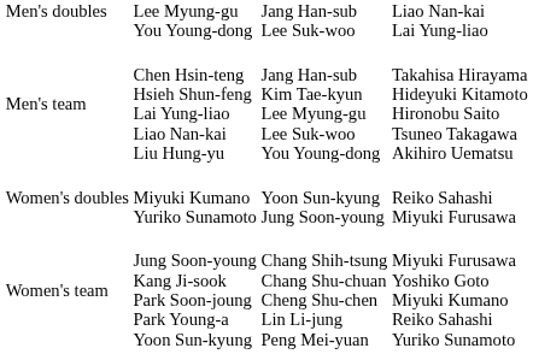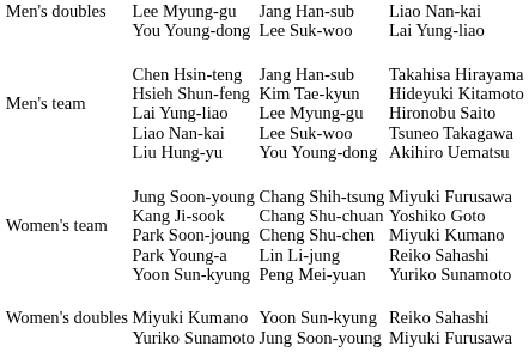rows swapped: Women's doubles <-> Women's team
